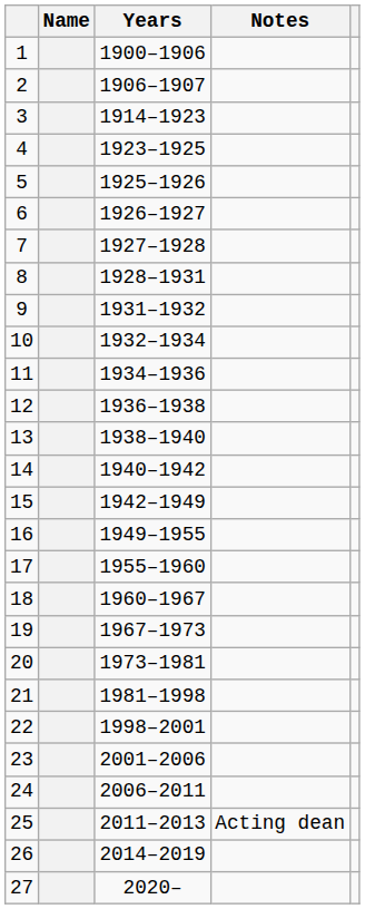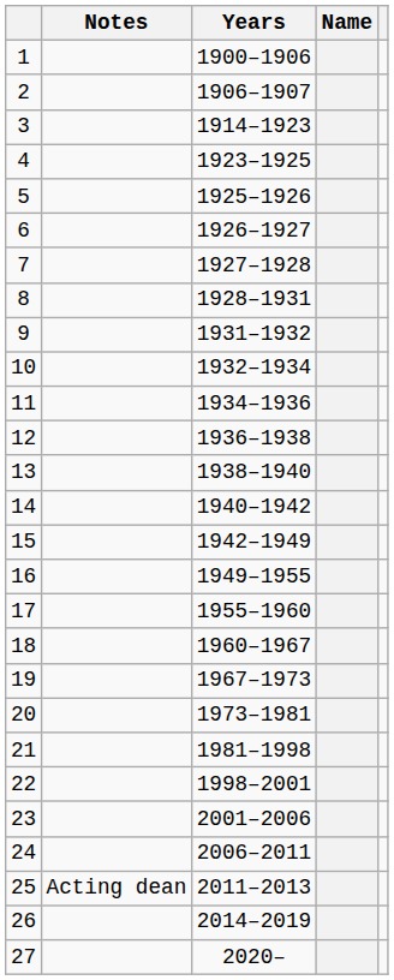columns swapped: Name <-> Notes
